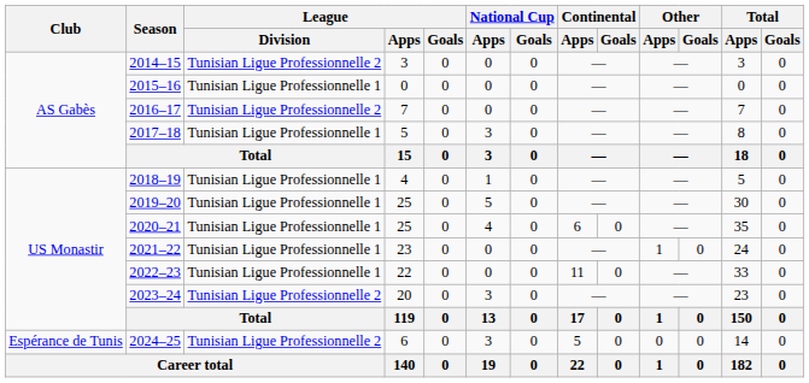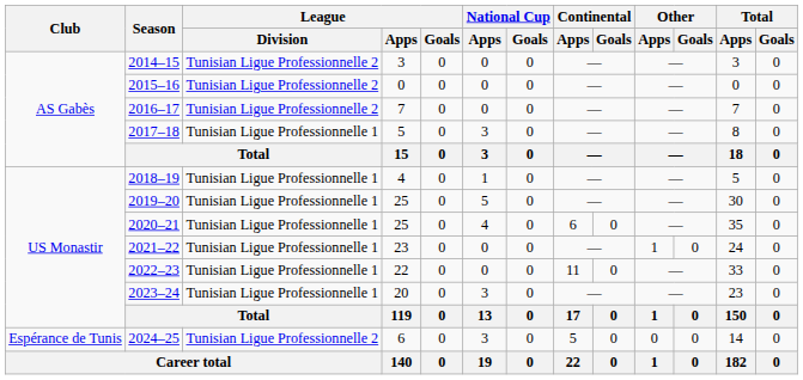2015–16 | League / Division: Tunisian Ligue Professionnelle 1 -> Tunisian Ligue Professionnelle 2
2023–24 | League / Division: Tunisian Ligue Professionnelle 2 -> Tunisian Ligue Professionnelle 1
